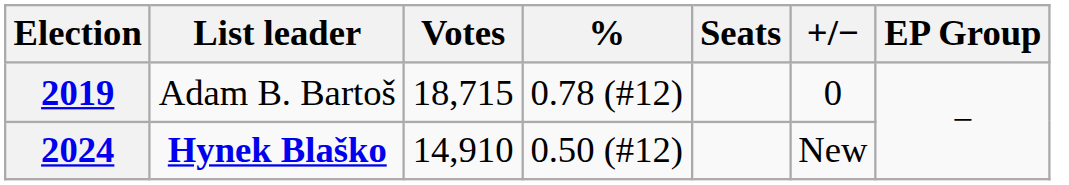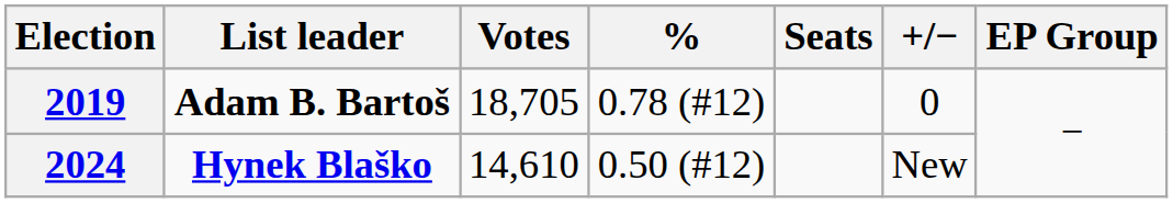2019 | List leader: normal -> bold
2019 | Votes: 18,715 -> 18,705
2024 | Votes: 14,910 -> 14,610
